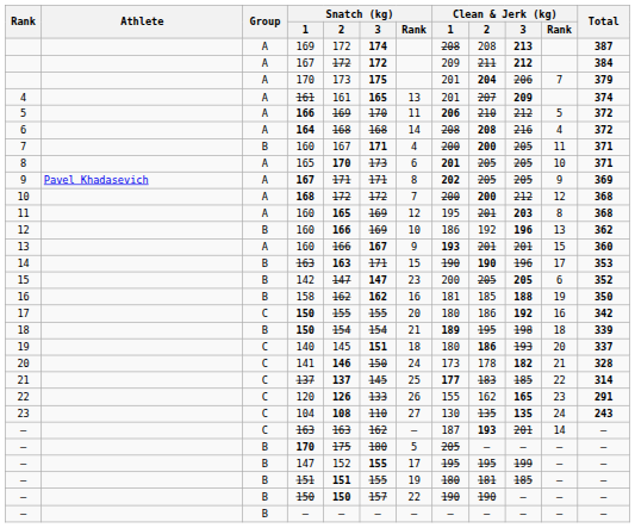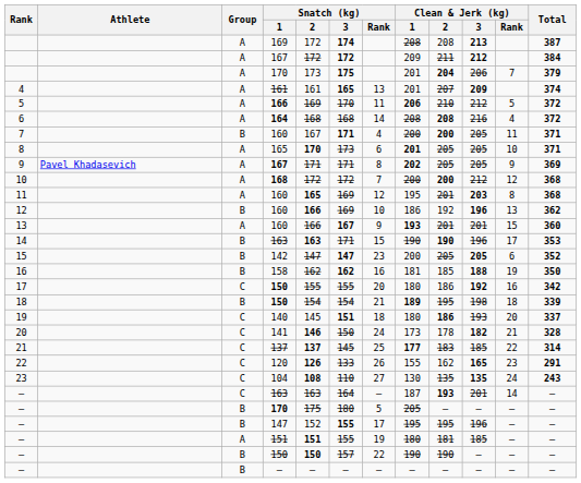— / 163 | Snatch (kg) / 3: 162 -> 164
— / 147 | Clean & Jerk (kg) / 3: 199 -> 196
— / 151 | Group: B -> A
